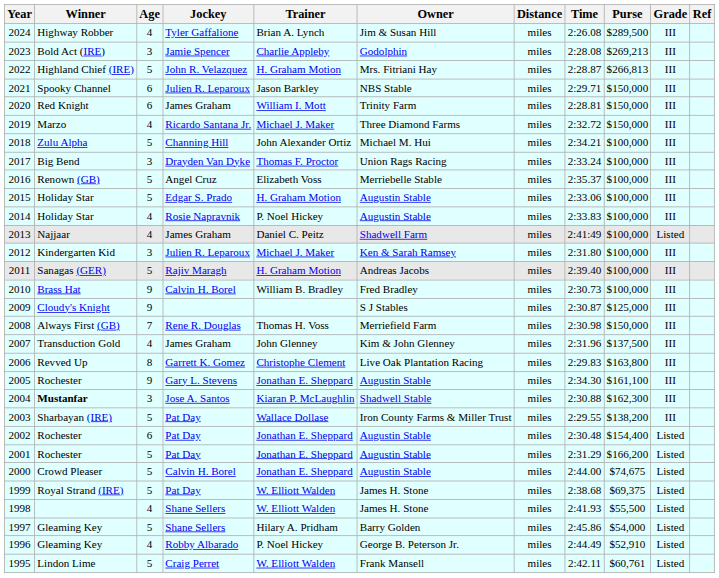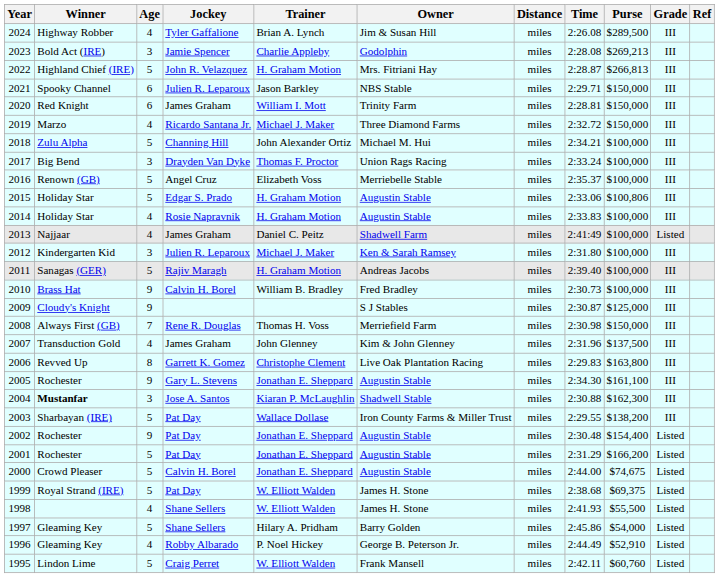2015 | Purse: $100,000 -> $100,806
2014 | Trainer: P. Noel Hickey -> H. Graham Motion
2002 | Age: 6 -> 9
1995 | Purse: $60,761 -> $60,760
